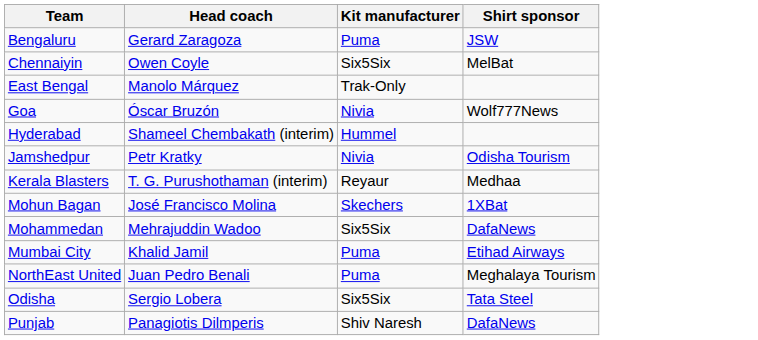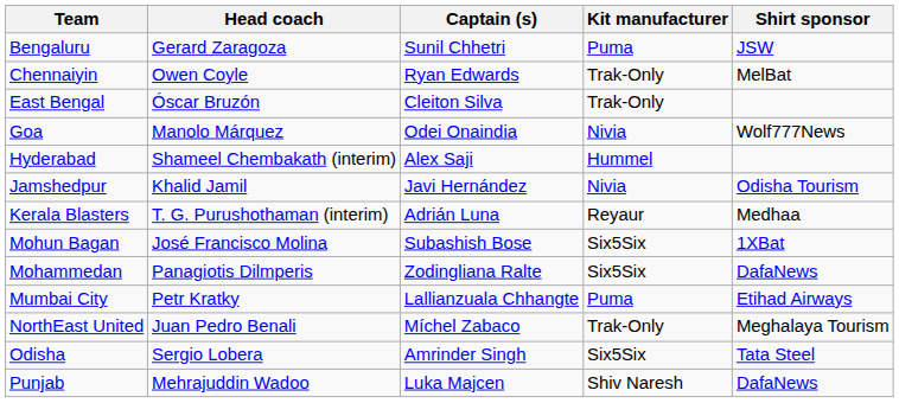+ column: Captain (s) | Sunil Chhetri | Ryan Edwards | Cleiton Silva | Odei Onaindia | Alex Saji | Javi Hernández | Adrián Luna | Subashish Bose | Zodingliana Ralte | Lallianzuala Chhangte | Míchel Zabaco | Amrinder Singh | Luka Majcen
Chennaiyin | Kit manufacturer: Six5Six -> Trak-Only
East Bengal | Head coach: Manolo Márquez -> Óscar Bruzón
Goa | Head coach: Óscar Bruzón -> Manolo Márquez
Jamshedpur | Head coach: Petr Kratky -> Khalid Jamil
Mohun Bagan | Kit manufacturer: Skechers -> Six5Six
Mohammedan | Head coach: Mehrajuddin Wadoo -> Panagiotis Dilmperis
Mumbai City | Head coach: Khalid Jamil -> Petr Kratky
NorthEast United | Kit manufacturer: Puma -> Trak-Only
Punjab | Head coach: Panagiotis Dilmperis -> Mehrajuddin Wadoo
